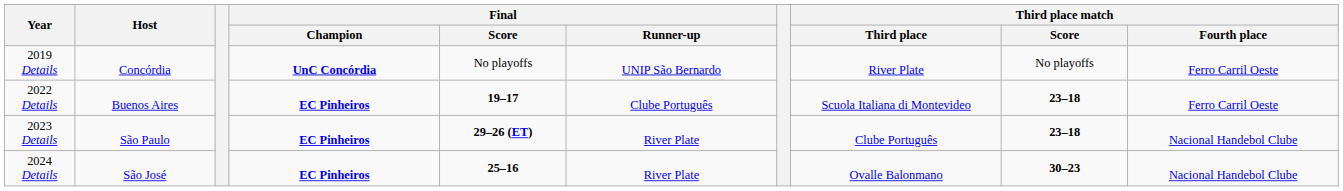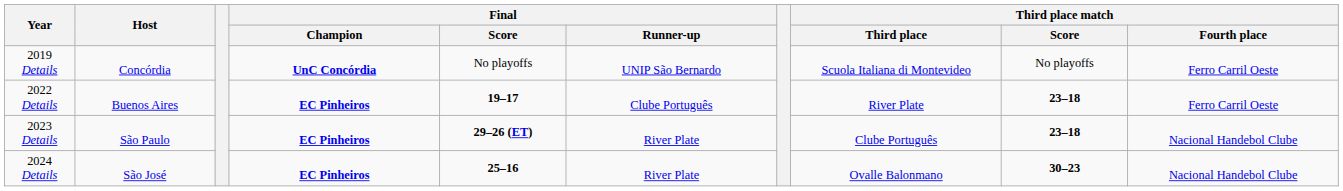2019 Details | Third place match / Third place: River Plate -> Scuola Italiana di Montevideo
2022 Details | Third place match / Third place: Scuola Italiana di Montevideo -> River Plate
